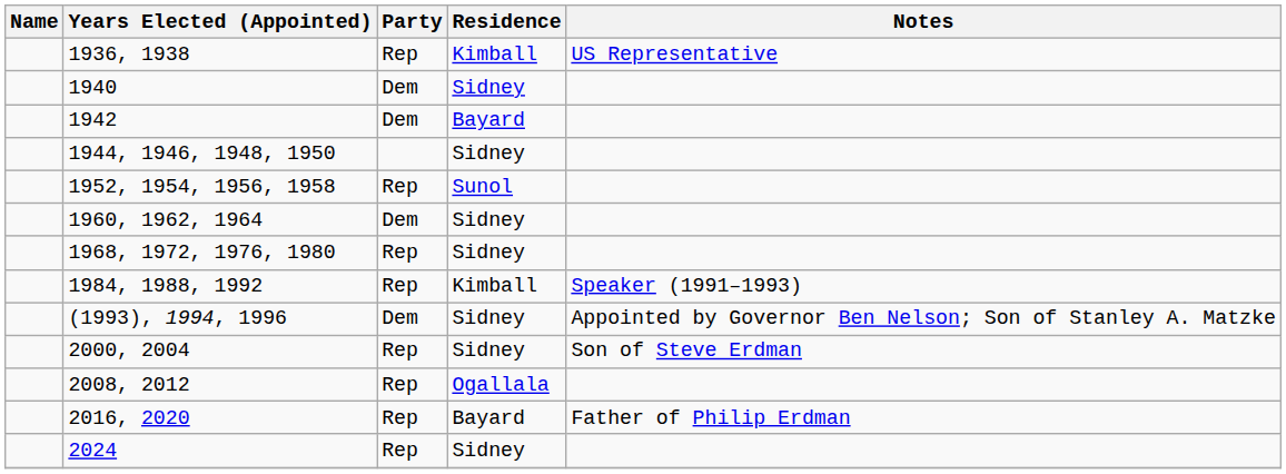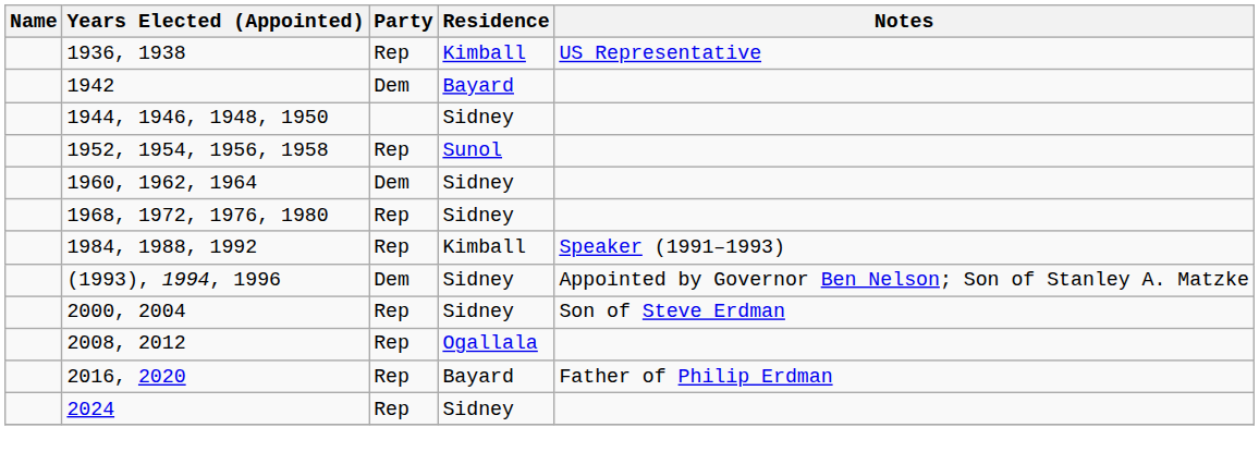- row: 1940 | Dem | Sidney
